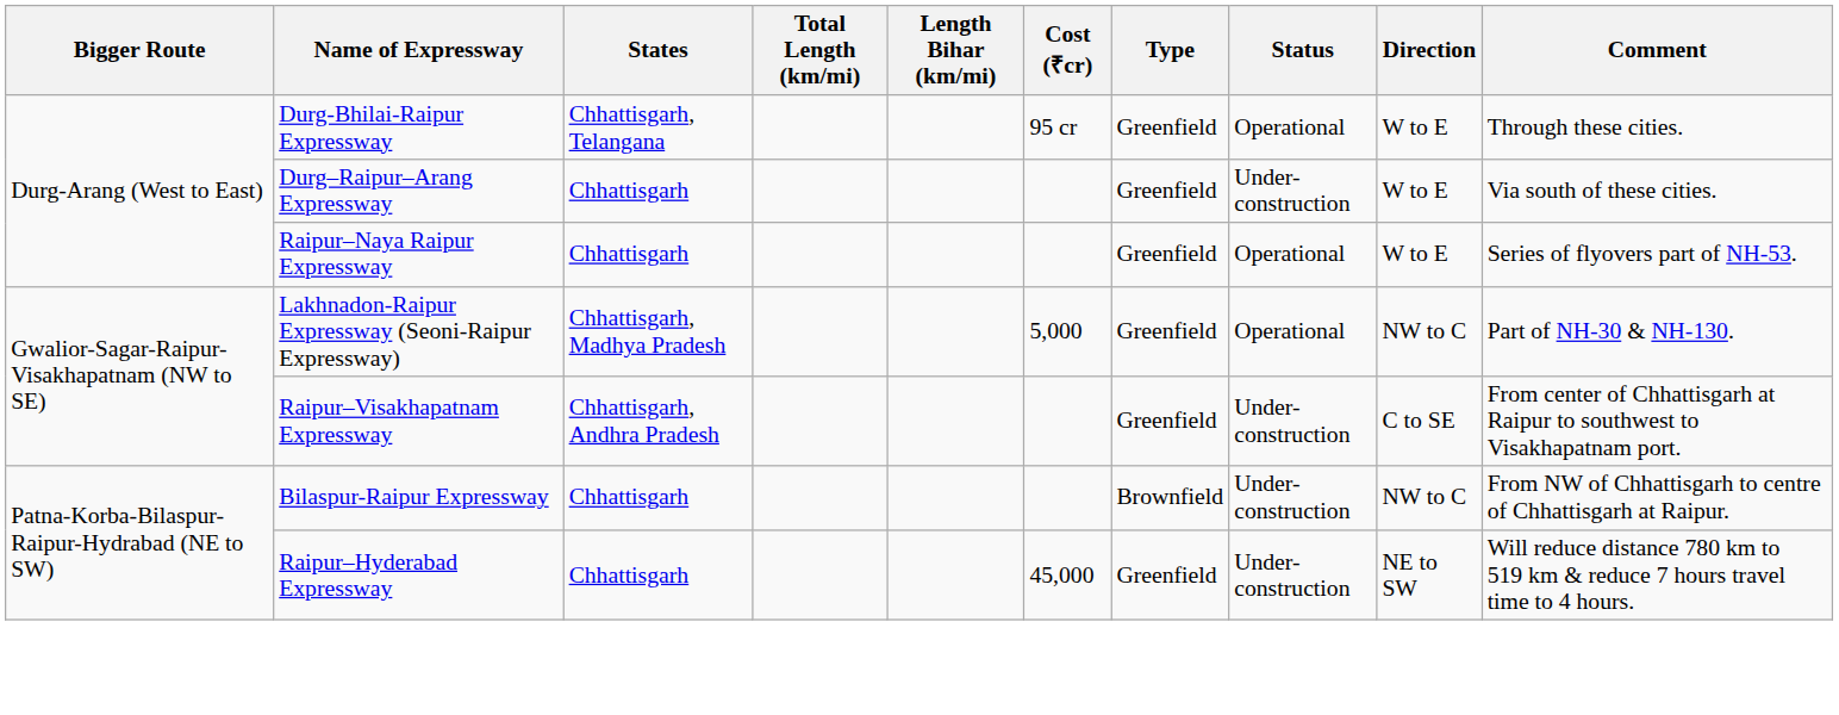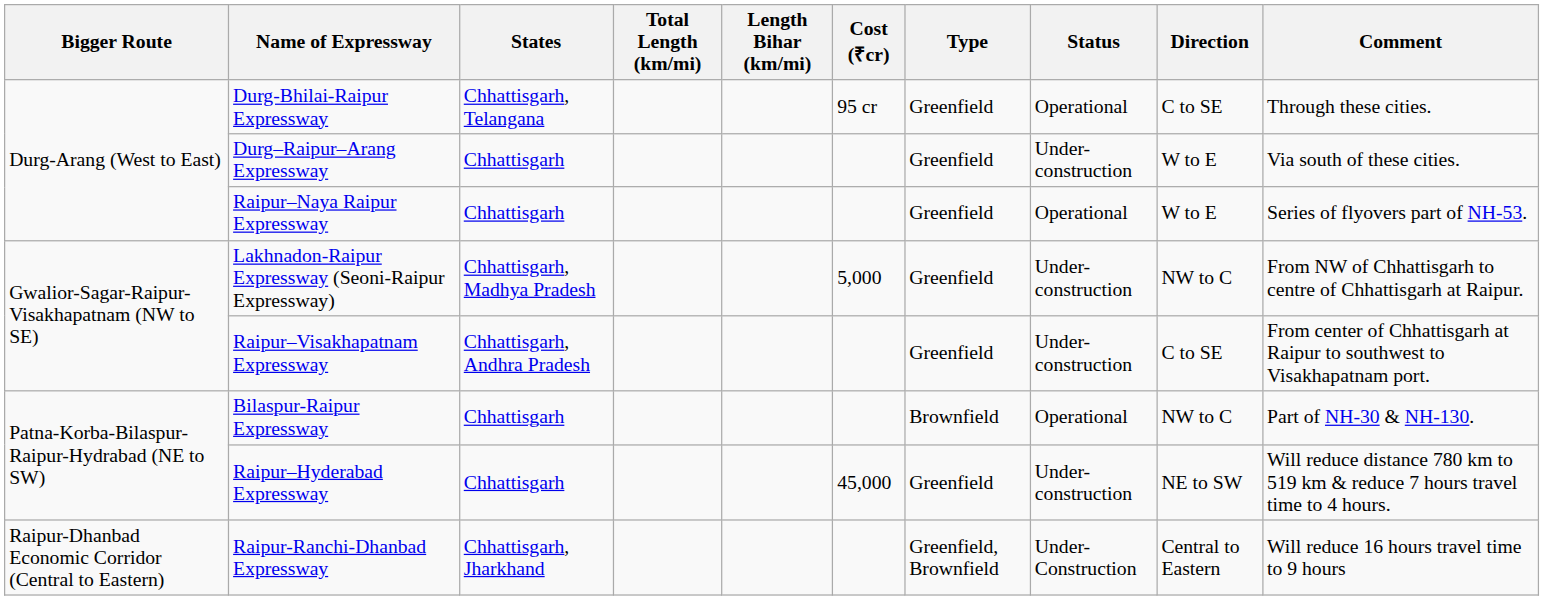Durg-Bhilai-Raipur Expressway | Direction: W to E -> C to SE
Lakhnadon-Raipur Expressway (Seoni-Raipur Expressway) | Status: Operational -> Under-construction
Lakhnadon-Raipur Expressway (Seoni-Raipur Expressway) | Comment: Part of NH-30 & NH-130. -> From NW of Chhattisgarh to centre of Chhattisgarh at Raipur.
Bilaspur-Raipur Expressway | Status: Under-construction -> Operational
Bilaspur-Raipur Expressway | Comment: From NW of Chhattisgarh to centre of Chhattisgarh at Raipur. -> Part of NH-30 & NH-130.
+ row: Raipur-Dhanbad Economic Corridor (Central to Eastern) | Raipur-Ranchi-Dhanbad Expressway | Chhattisgarh, Jharkhand | Greenfield, Brownfield | Under-Construction | Central to Eastern | Will reduce 16 hours travel time to 9 hours
